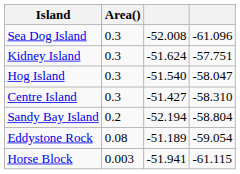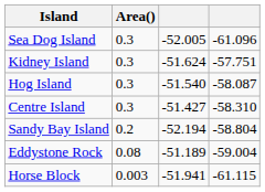Sea Dog Island | column 3: -52.008 -> -52.005
Hog Island | column 4: -58.047 -> -58.087
Eddystone Rock | column 4: -59.054 -> -59.004
